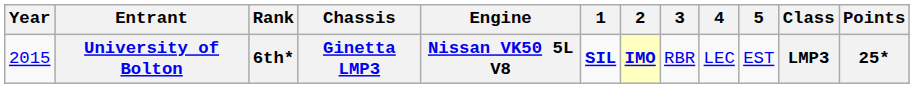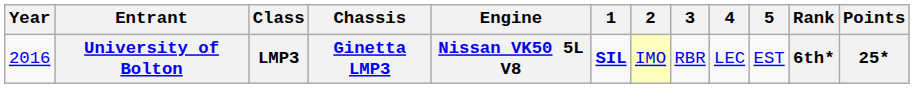columns swapped: Class <-> Rank
University of Bolton | Year: 2015 -> 2016
University of Bolton | 2: bold -> normal
